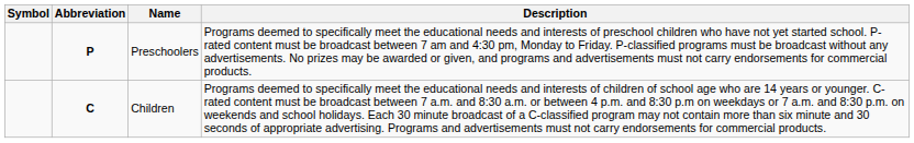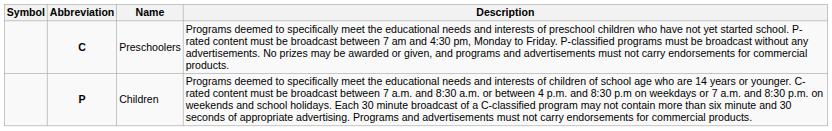Preschoolers | Abbreviation: P -> C
Children | Abbreviation: C -> P
